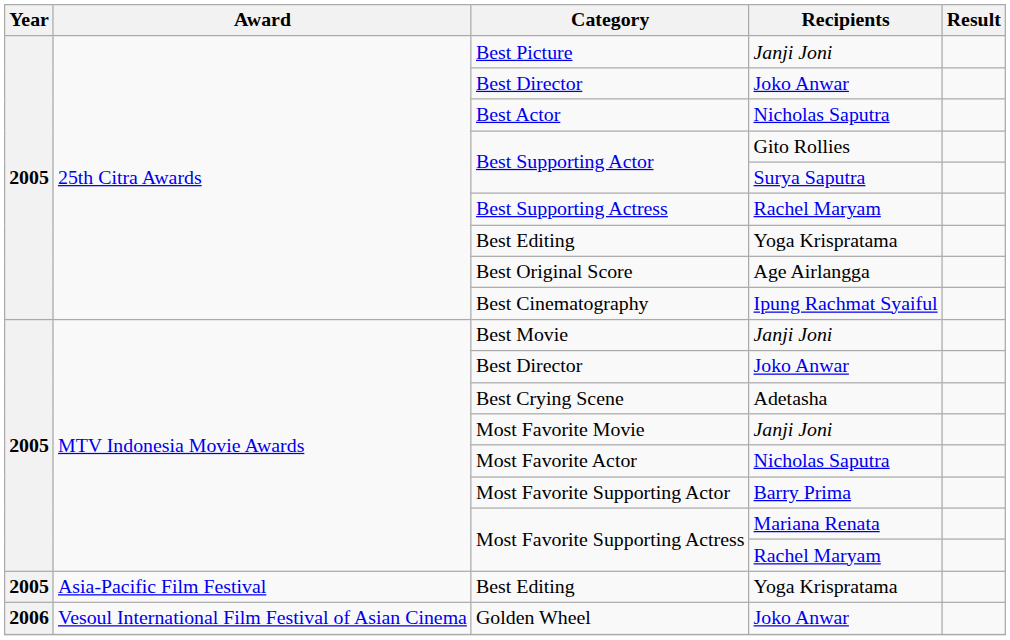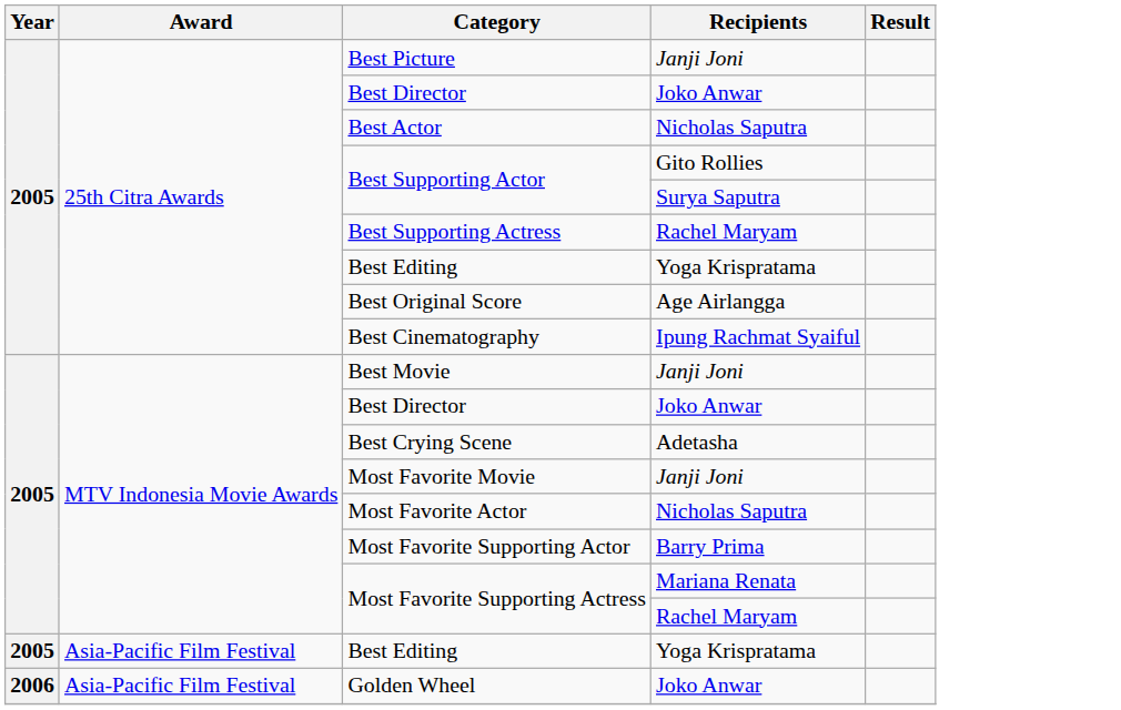Golden Wheel | Award: Vesoul International Film Festival of Asian Cinema -> Asia-Pacific Film Festival
